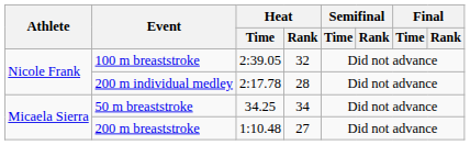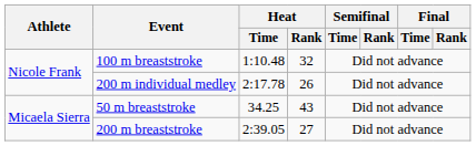100 m breaststroke | Heat / Time: 2:39.05 -> 1:10.48
200 m individual medley | Heat / Rank: 28 -> 26
50 m breaststroke | Heat / Rank: 34 -> 43
200 m breaststroke | Heat / Time: 1:10.48 -> 2:39.05
